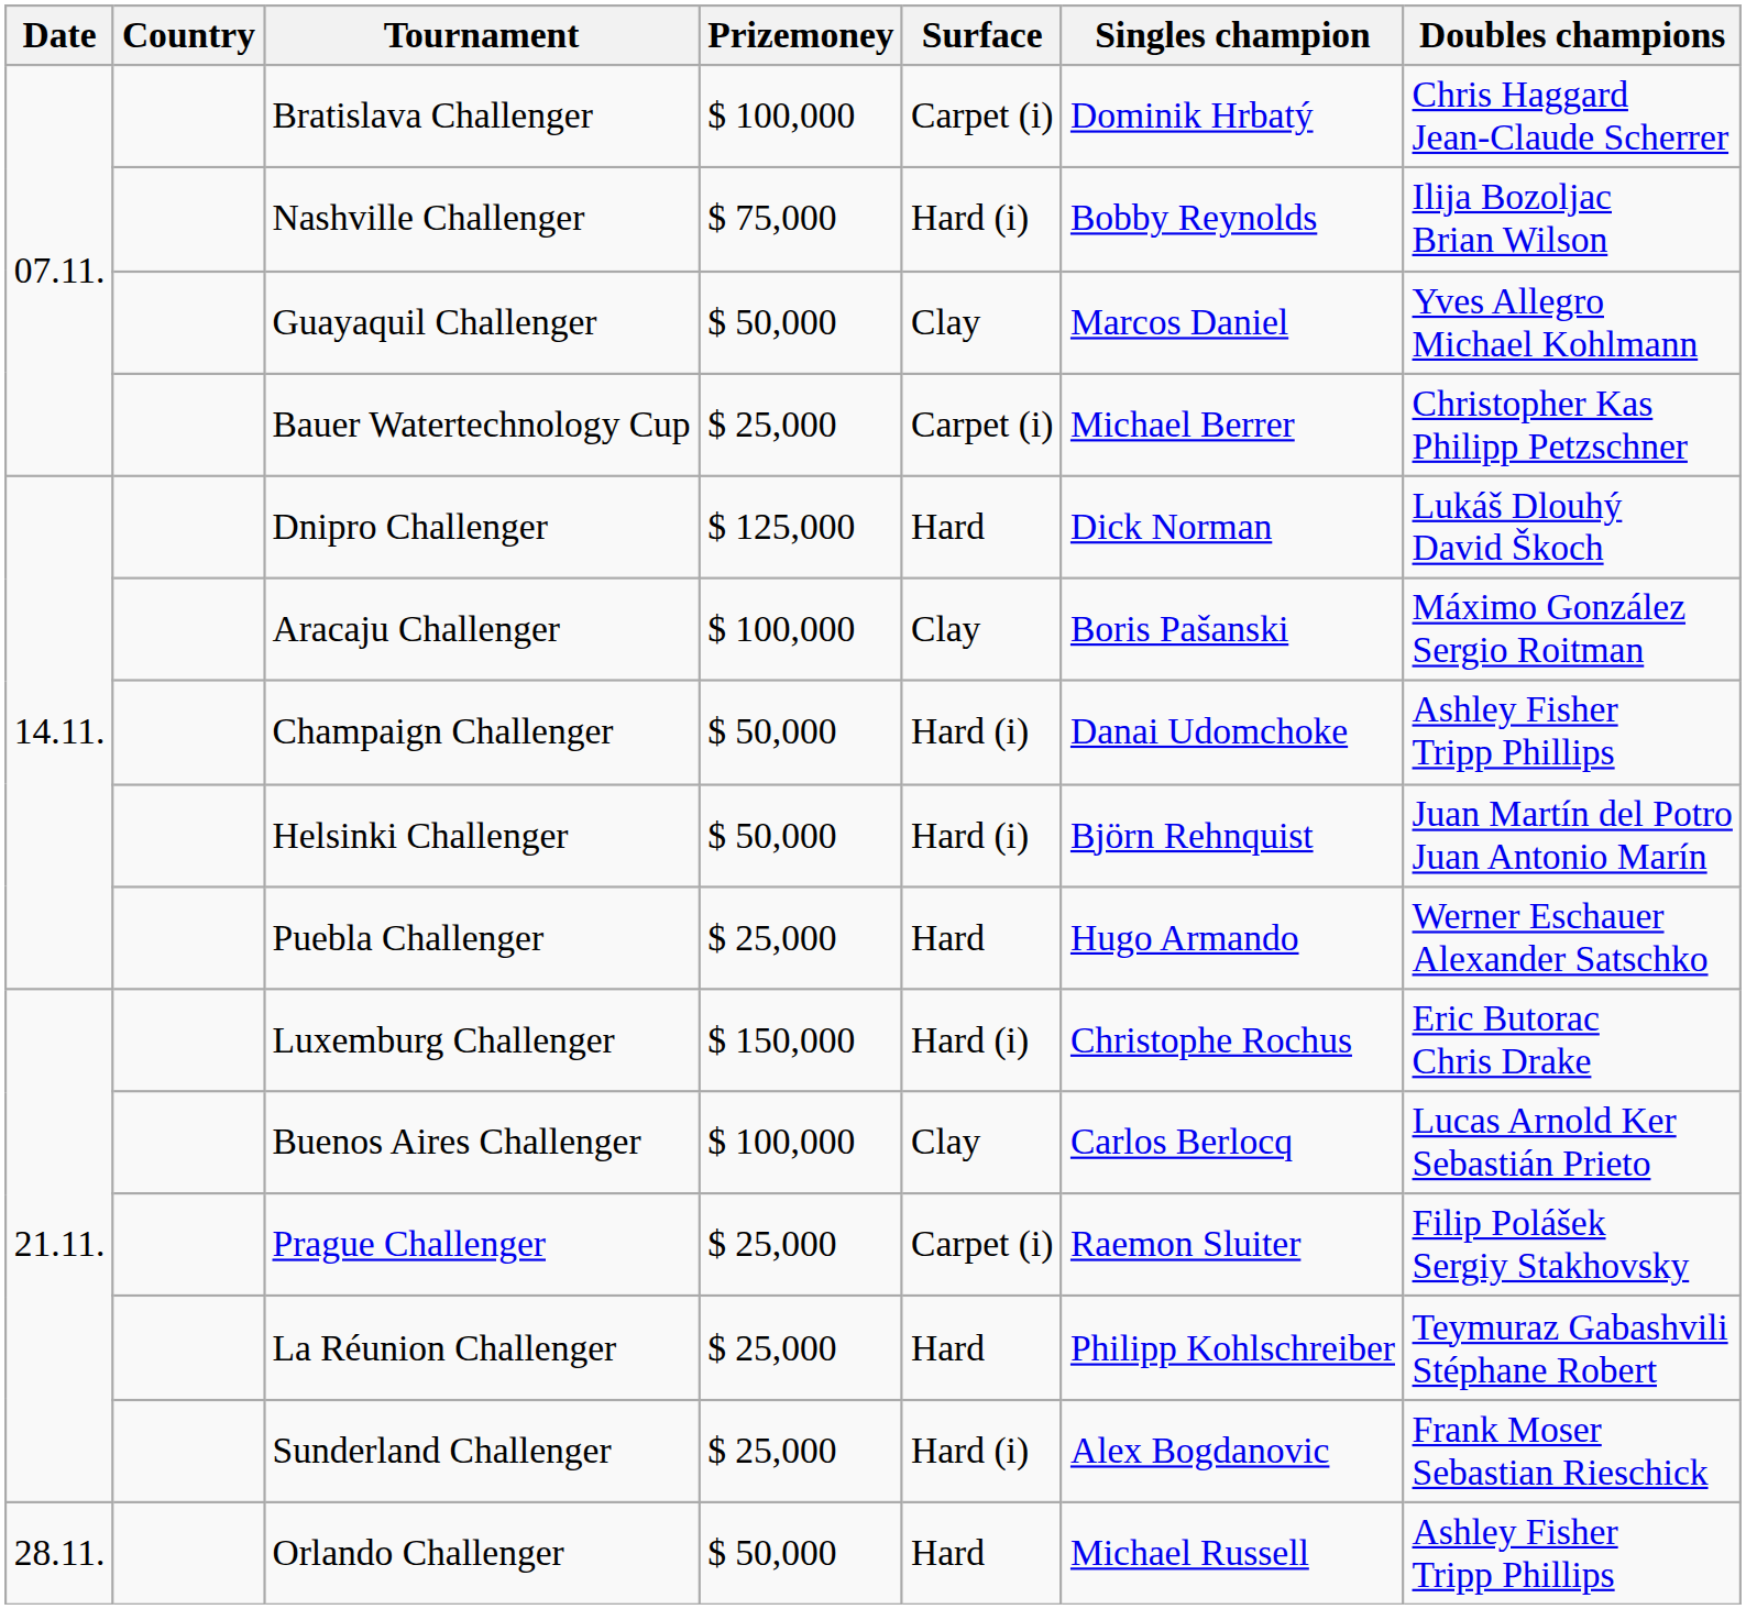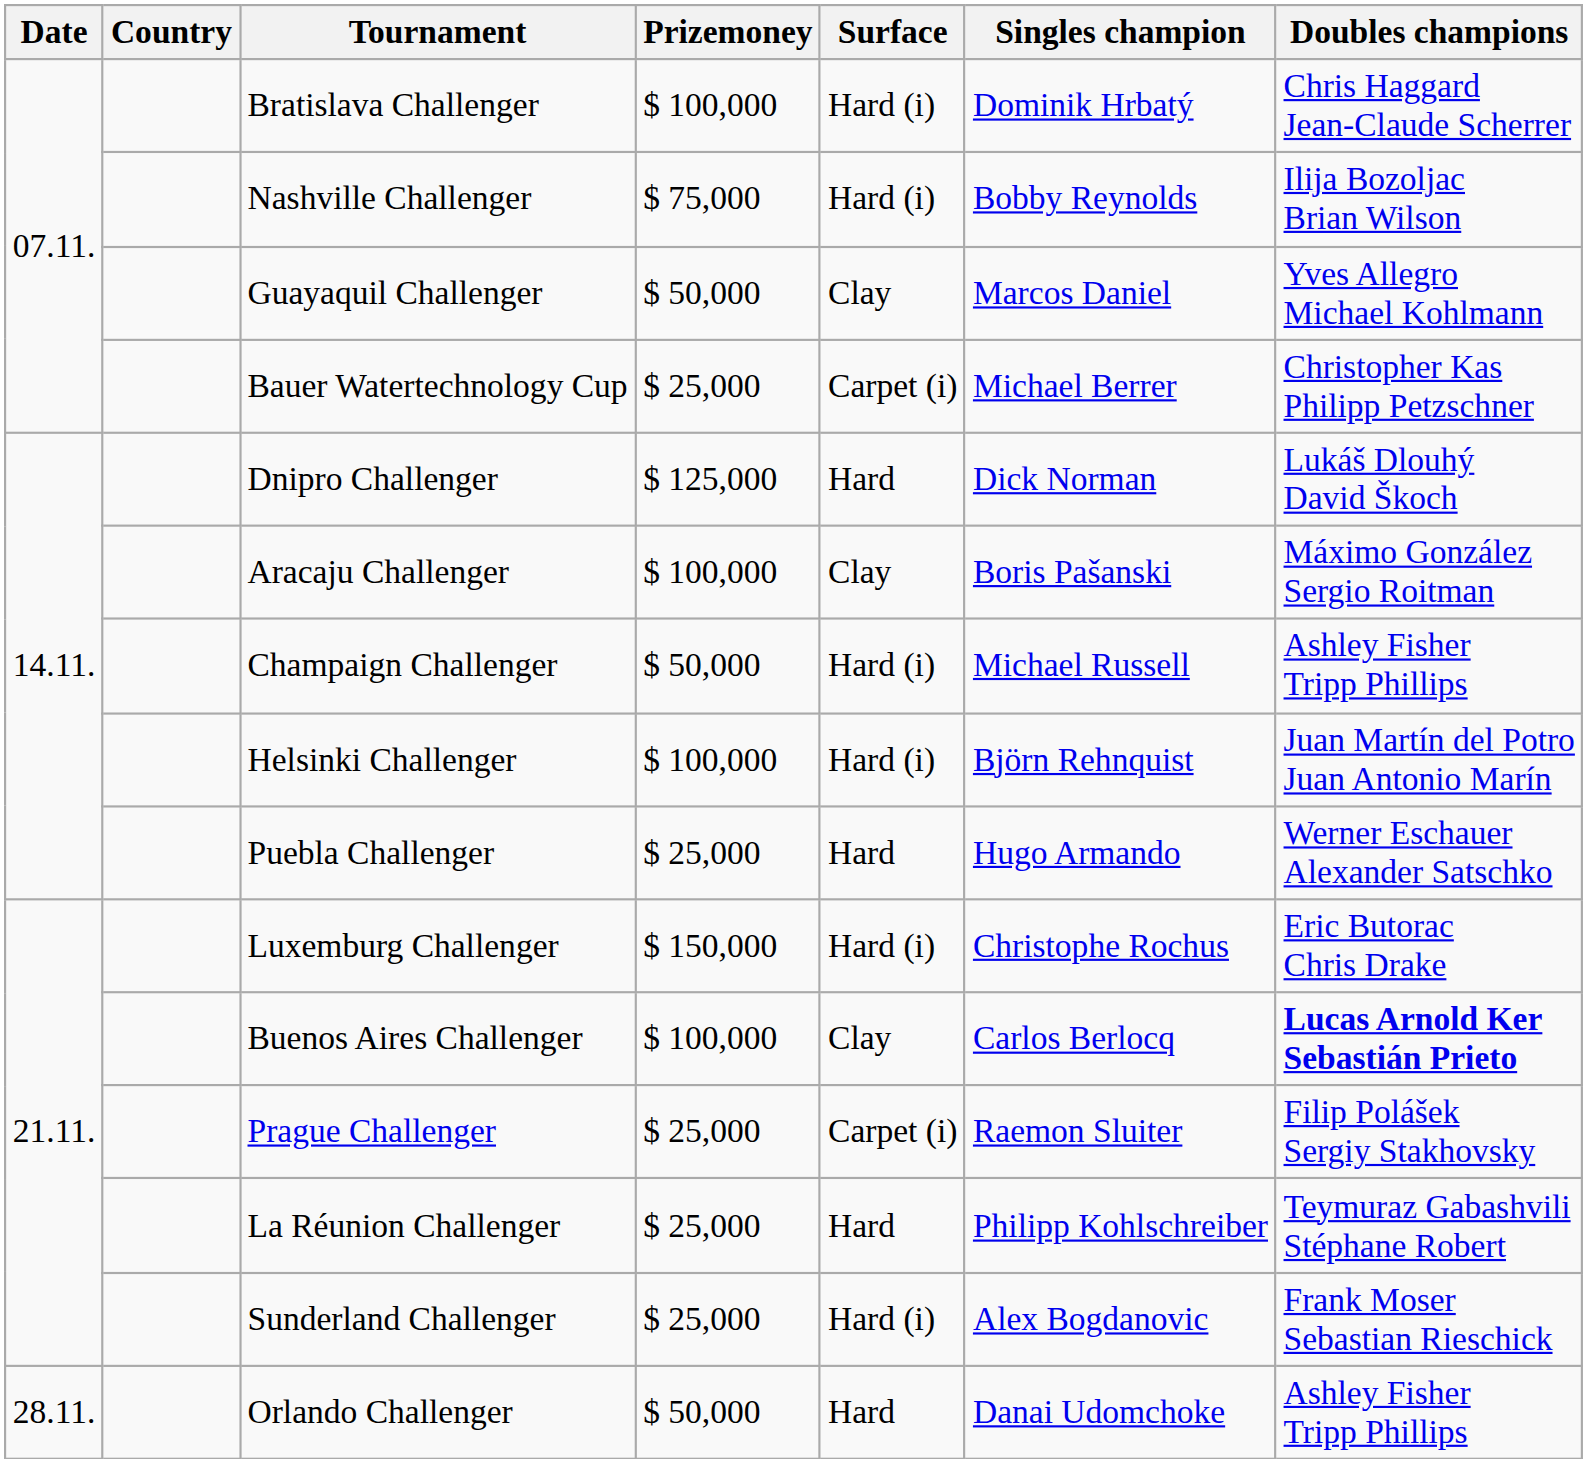Bratislava Challenger | Surface: Carpet (i) -> Hard (i)
Champaign Challenger | Singles champion: Danai Udomchoke -> Michael Russell
Helsinki Challenger | Prizemoney: $ 50,000 -> $ 100,000
Buenos Aires Challenger | Doubles champions: normal -> bold
Orlando Challenger | Singles champion: Michael Russell -> Danai Udomchoke
